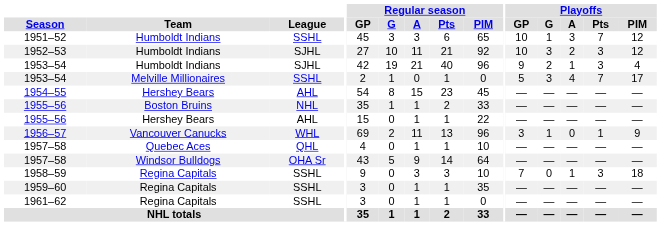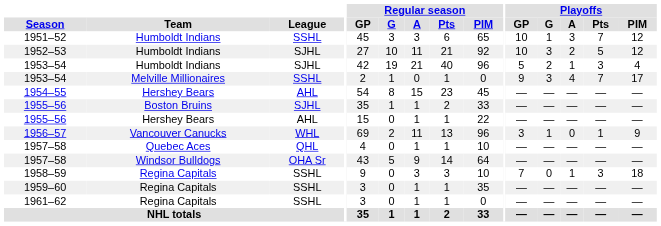1952–53 | Playoffs / Pts: 3 -> 5
1953–54 / Humboldt Indians | Playoffs / GP: 9 -> 5
1953–54 / Melville Millionaires | Playoffs / GP: 5 -> 9
1955–56 / Boston Bruins | League: NHL -> SJHL
